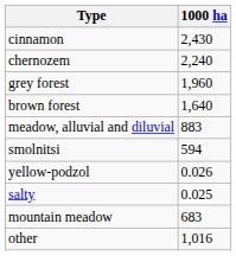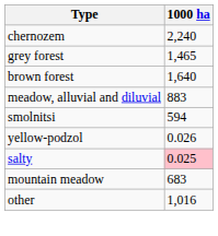- row: cinnamon | 2,430
grey forest | 1000 ha: 1,960 -> 1,465
salty | 1000 ha: no background -> pink background
